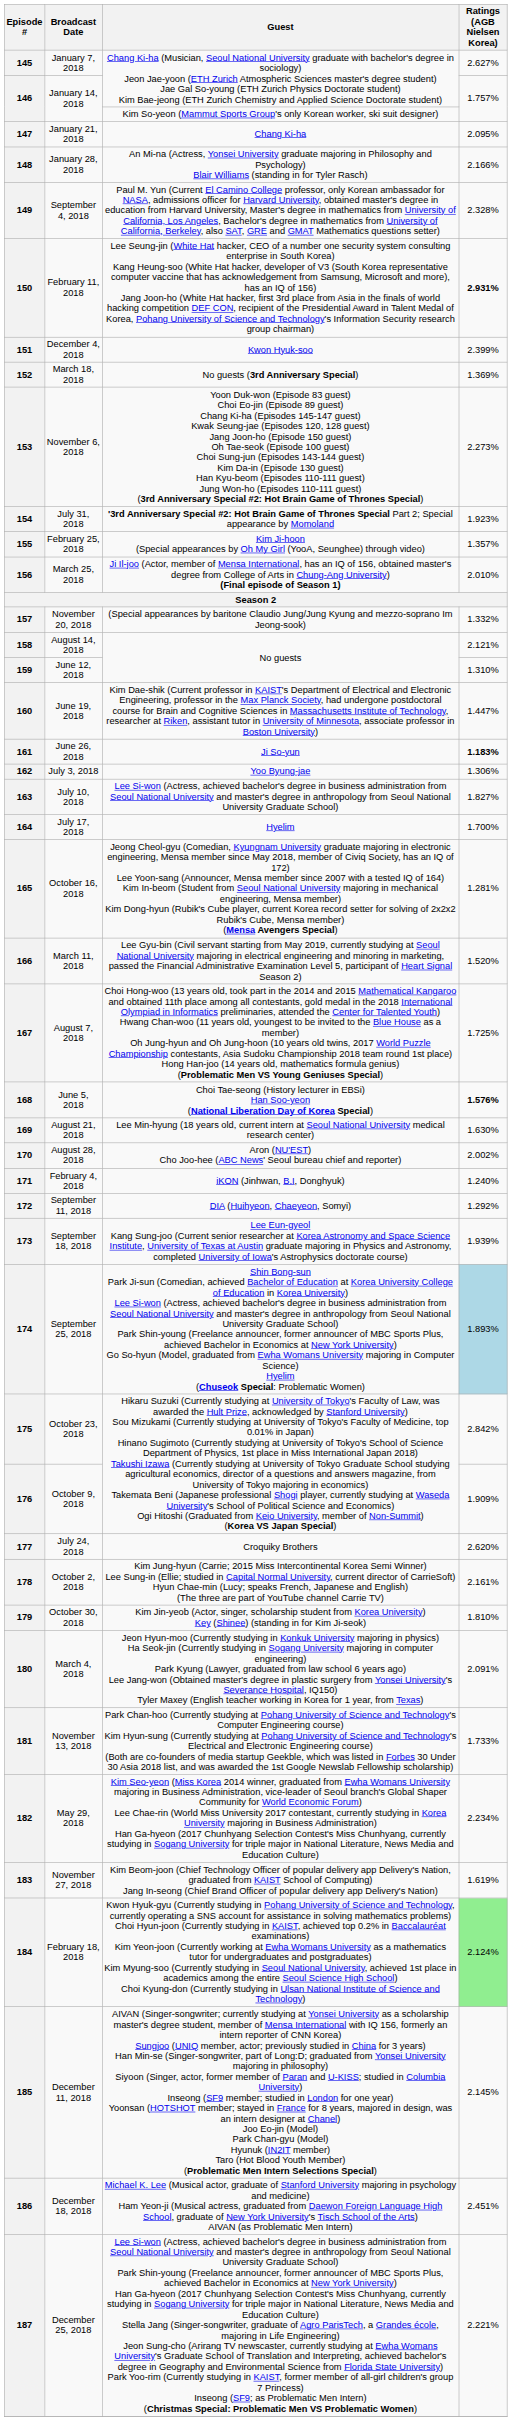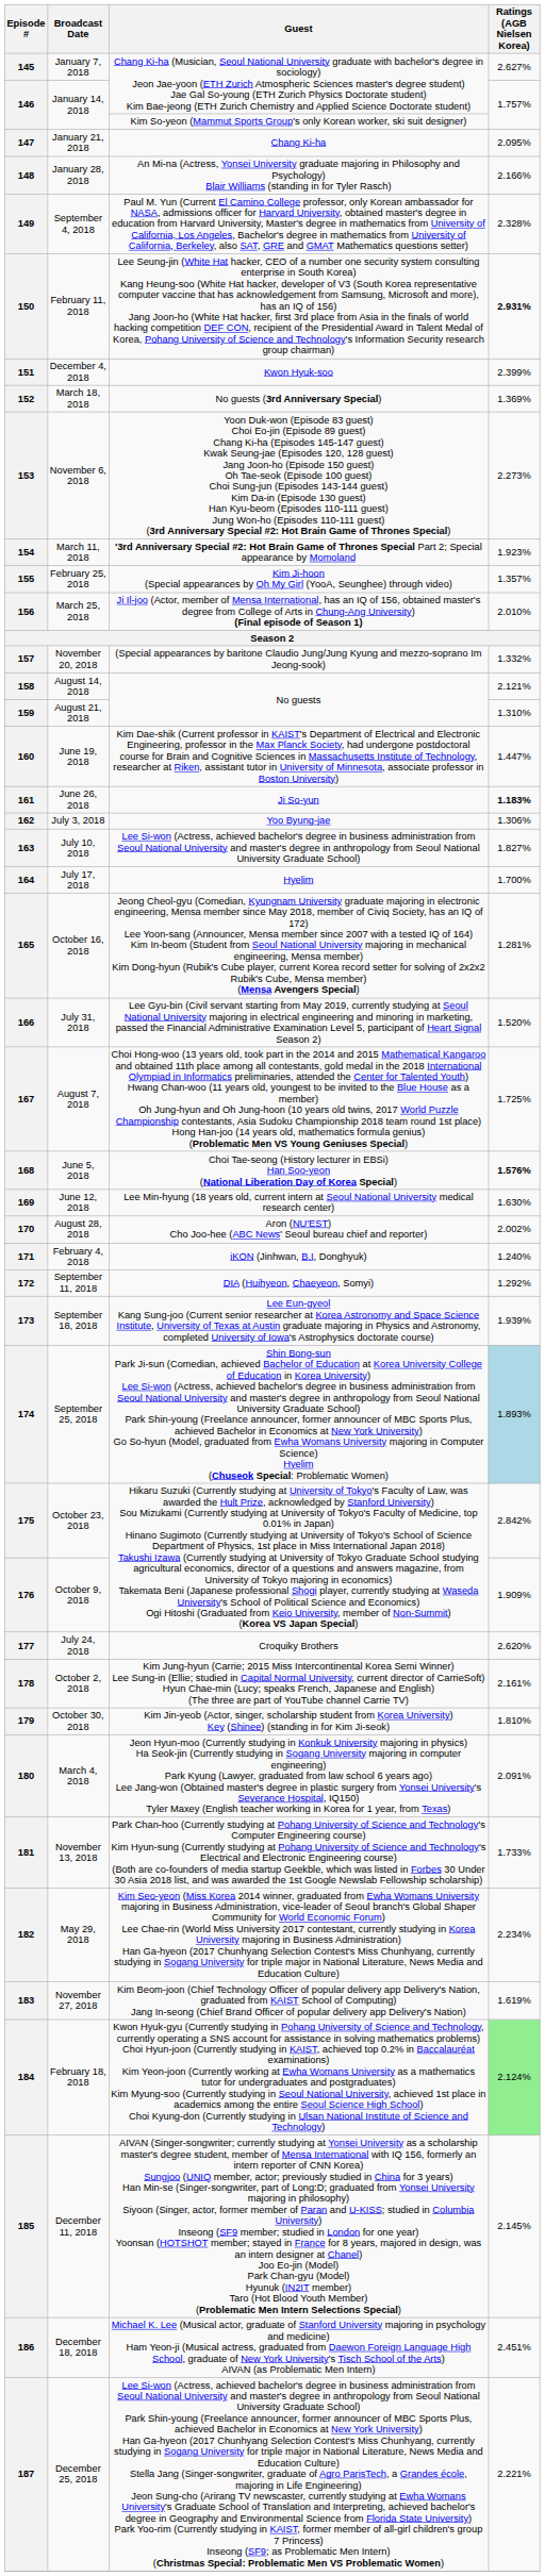154 | Broadcast Date: July 31, 2018 -> March 11, 2018
159 | Broadcast Date: June 12, 2018 -> August 21, 2018
166 | Broadcast Date: March 11, 2018 -> July 31, 2018
169 | Broadcast Date: August 21, 2018 -> June 12, 2018
